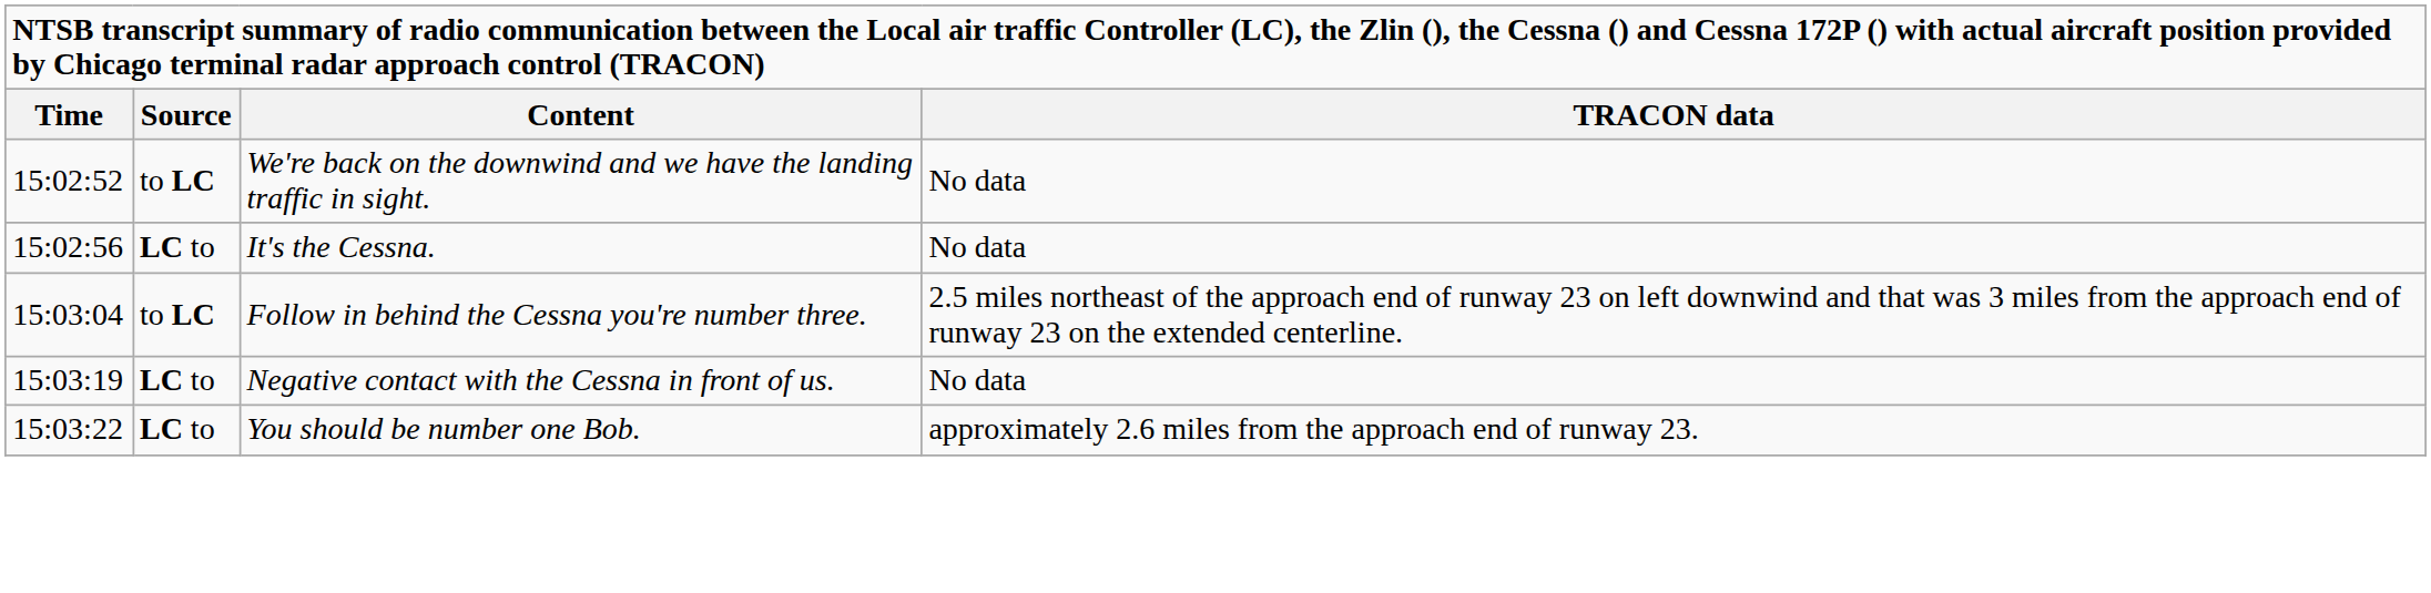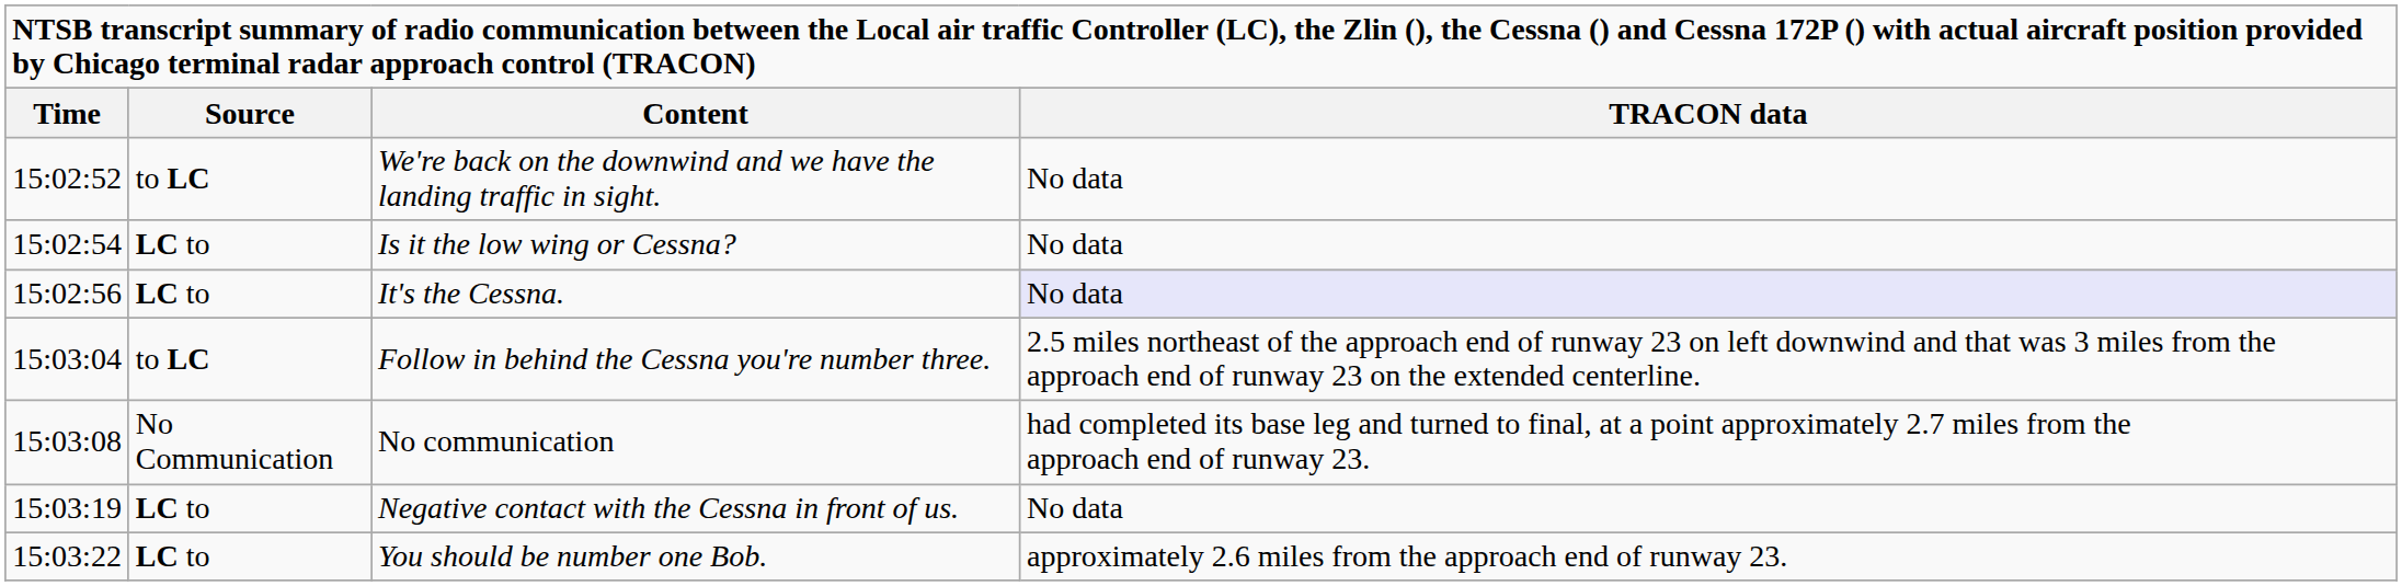+ row: 15:02:54 | LC to | Is it the low wing or Cessna? | No data
It's the Cessna. | TRACON data: no background -> lavender background
+ row: 15:03:08 | No Communication | No communication | had completed its base leg and turned to final, at a point approximately 2.7 miles from the approach end of runway 23.
